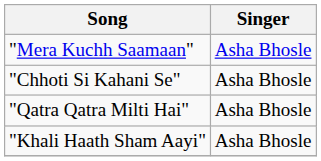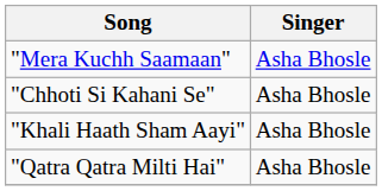rows swapped: "Qatra Qatra Milti Hai" <-> "Khali Haath Sham Aayi"
